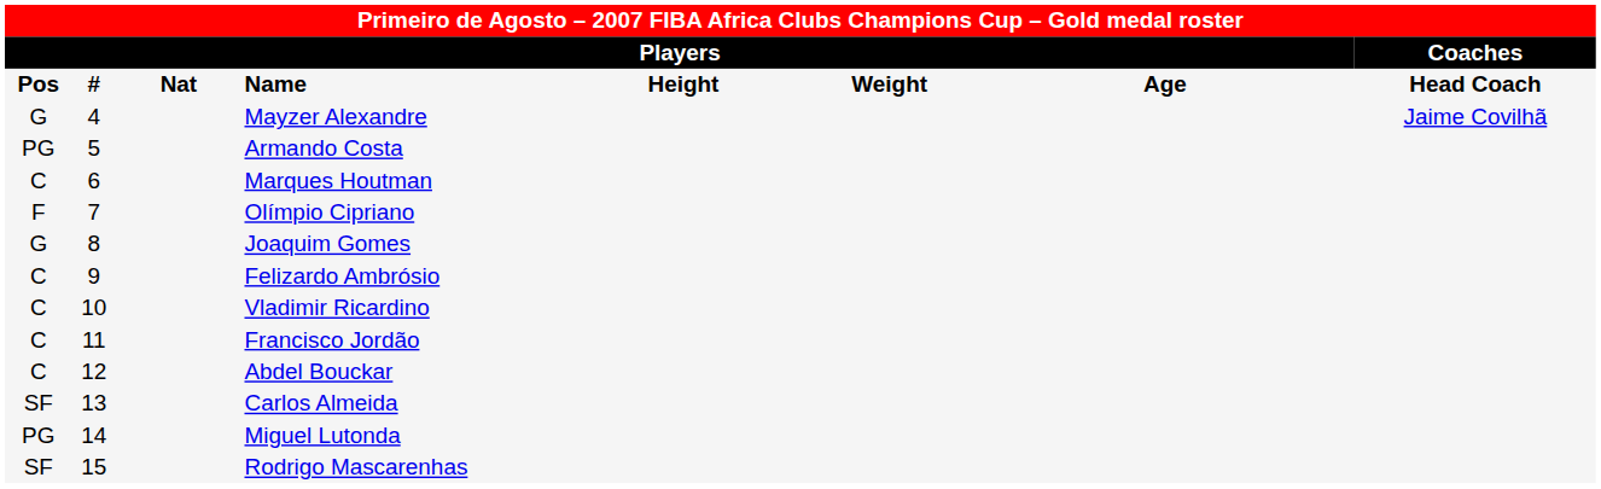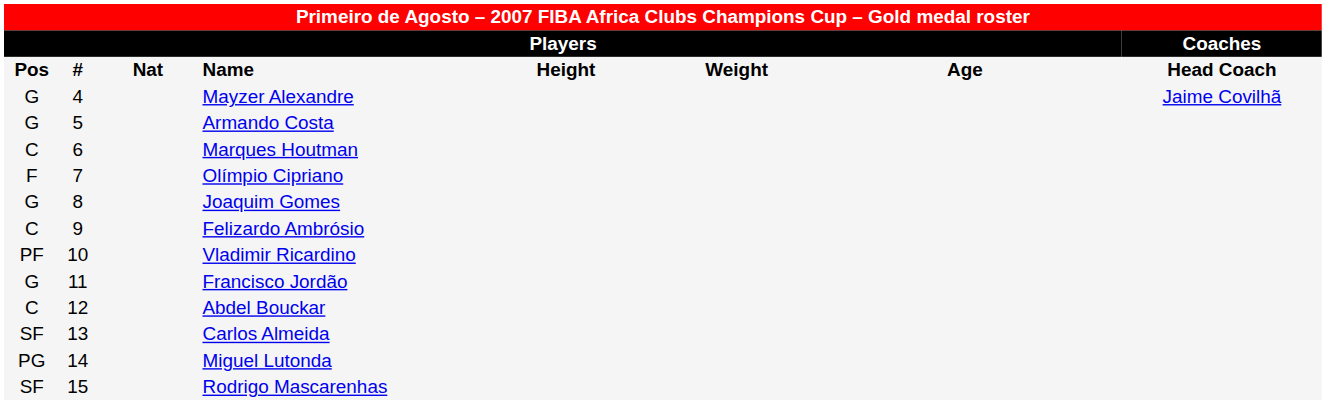Armando Costa | column 1: PG -> G
Vladimir Ricardino | column 1: C -> PF
Francisco Jordão | column 1: C -> G
